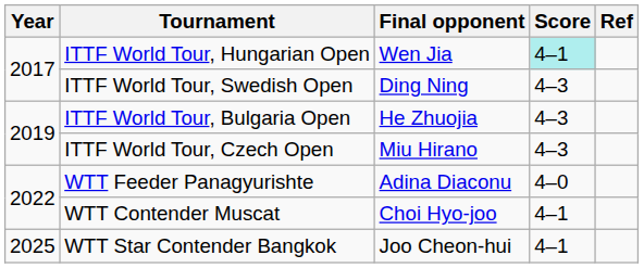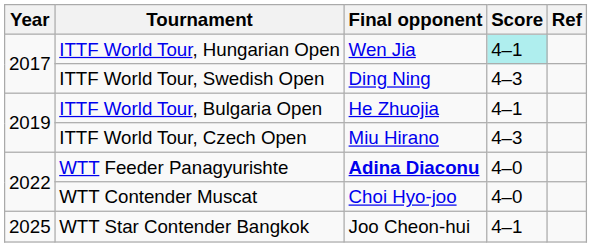ITTF World Tour, Bulgaria Open | Score: 4–3 -> 4–1
WTT Feeder Panagyurishte | Final opponent: normal -> bold
WTT Contender Muscat | Score: 4–1 -> 4–0
